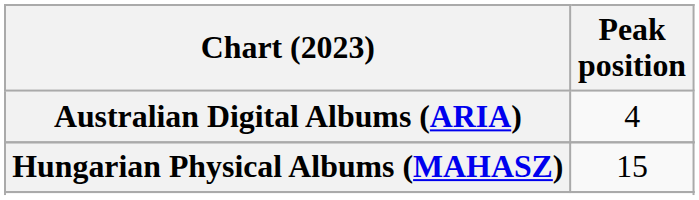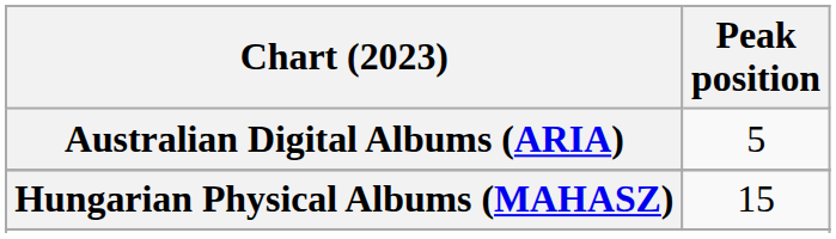Australian Digital Albums (ARIA) | Peak position: 4 -> 5
